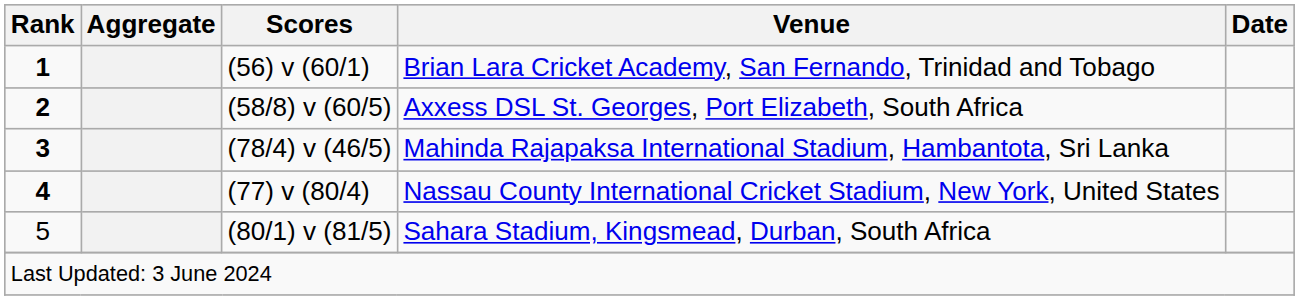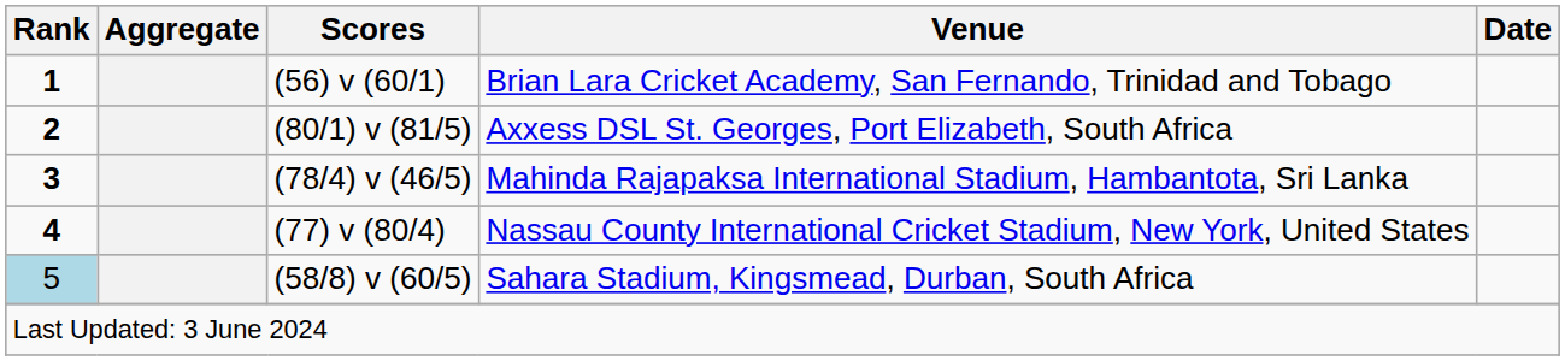Axxess DSL St. Georges, Port Elizabeth, South Africa | Scores: (58/8) v (60/5) -> (80/1) v (81/5)
Sahara Stadium, Kingsmead, Durban, South Africa | Rank: no background -> lightblue background
Sahara Stadium, Kingsmead, Durban, South Africa | Scores: (80/1) v (81/5) -> (58/8) v (60/5)
